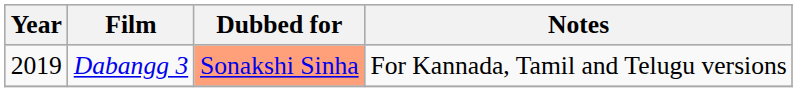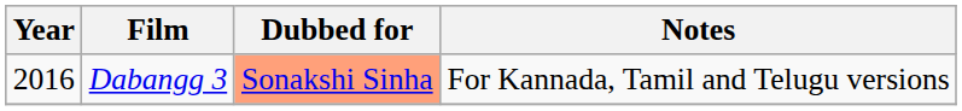Dabangg 3 | Year: 2019 -> 2016
